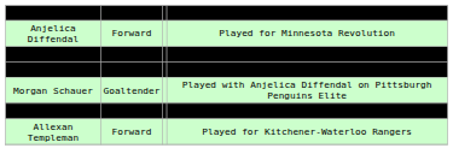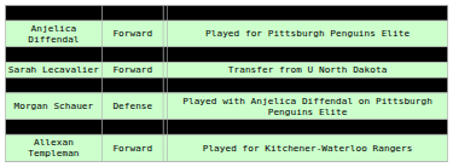Anjelica Diffendal | column 4: Played for Minnesota Revolution -> Played for Pittsburgh Penguins Elite
Emilie Harley | column 2: Forward -> Goaltender
+ row: Sarah Lecavalier | Forward | Transfer from U North Dakota
Janey Sandoval | column 4: Played for Pittsburgh Penguins Elite -> Played for Minnesota Revolution
Morgan Schauer | column 2: Goaltender -> Defense
Molly Singewald | column 2: Goaltender -> Forward
